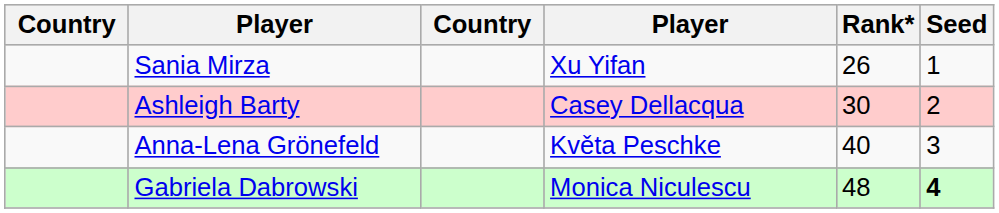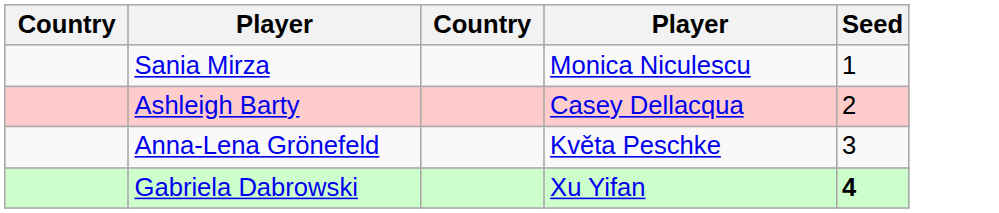- column: Rank* | 26 | 30 | 40 | 48
Sania Mirza | column 4: Xu Yifan -> Monica Niculescu
Gabriela Dabrowski | column 4: Monica Niculescu -> Xu Yifan
